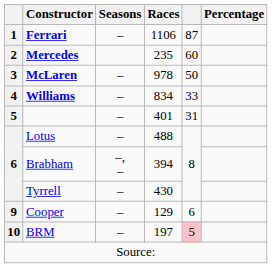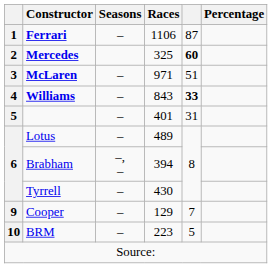Mercedes | Races: 235 -> 325
Mercedes | column 5: normal -> bold
McLaren | Races: 978 -> 971
McLaren | column 5: 50 -> 51
Williams | Races: 834 -> 843
Williams | column 5: normal -> bold
Lotus | Races: 488 -> 489
Cooper | column 5: 6 -> 7
BRM | Races: 197 -> 223
BRM | column 5: pink background -> no background
